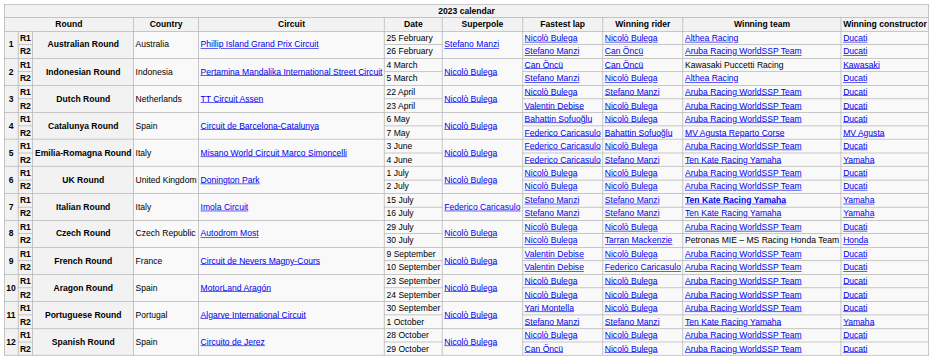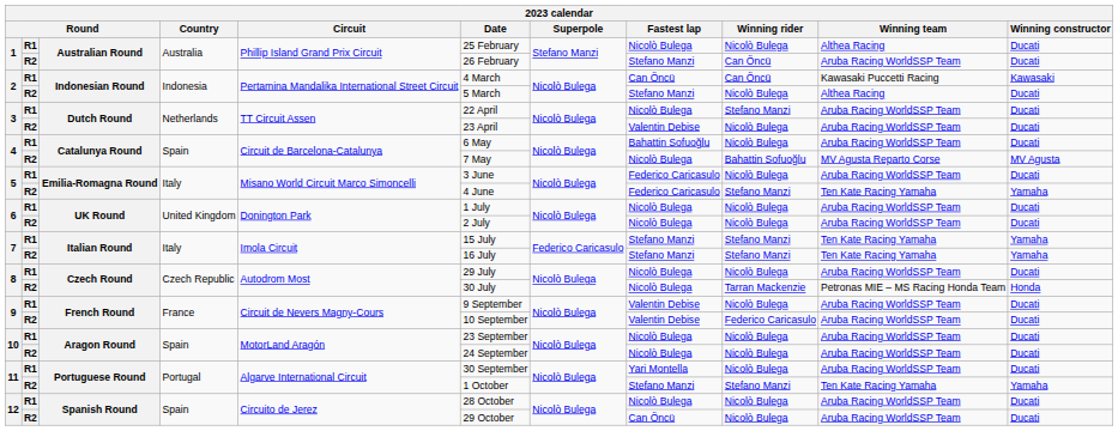4 / R2 | Fastest lap: Federico Caricasulo -> Nicolò Bulega
7 / R1 | Winning team: bold -> normal
